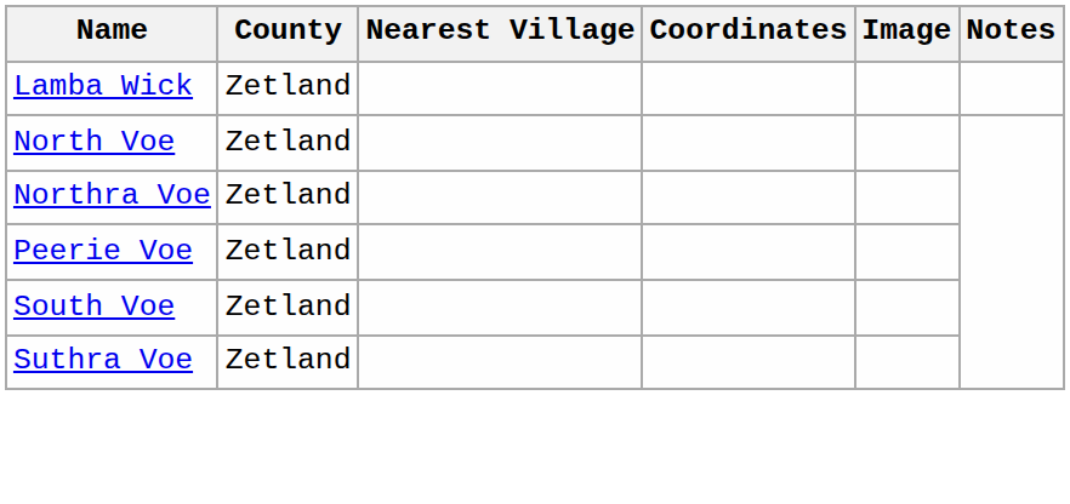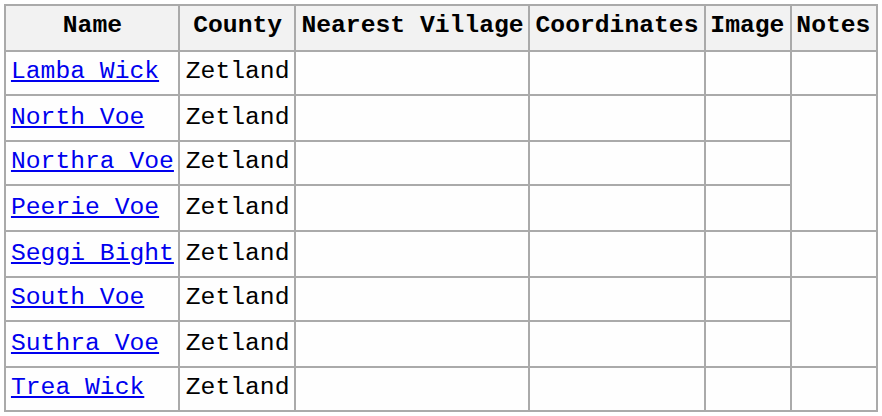+ row: Seggi Bight | Zetland
+ row: Trea Wick | Zetland
